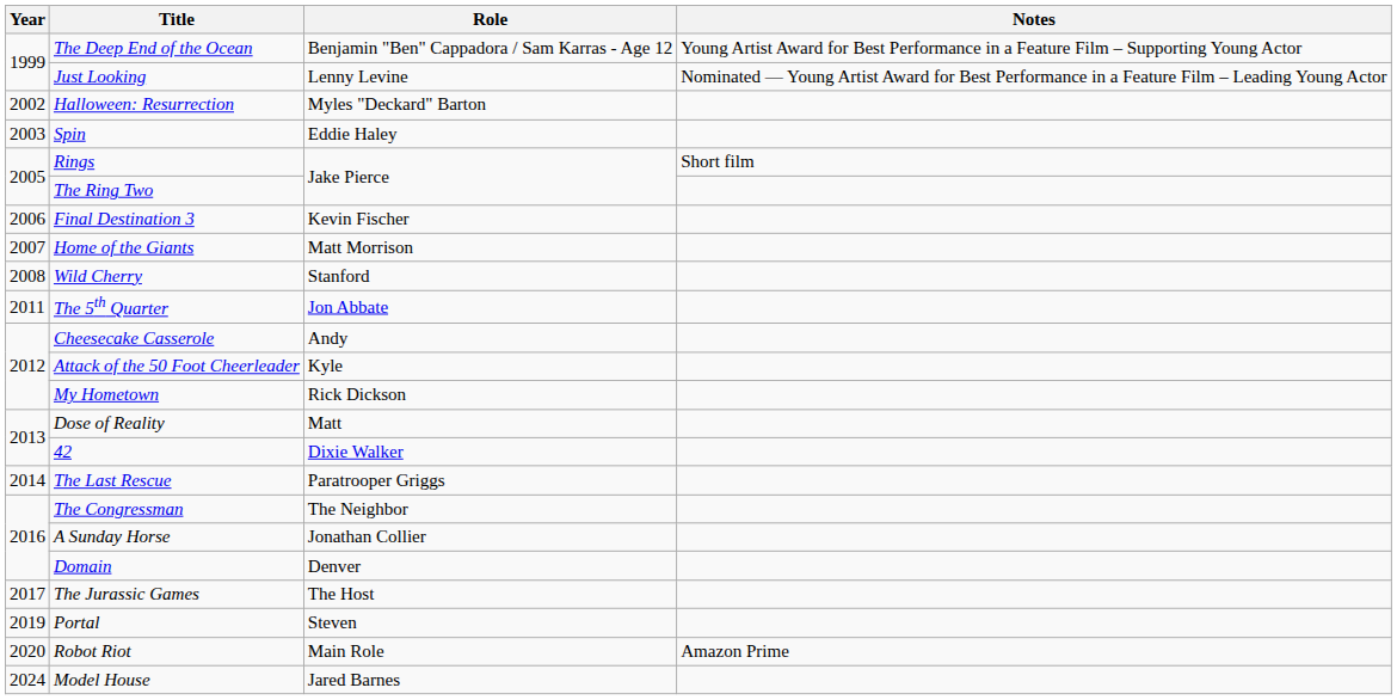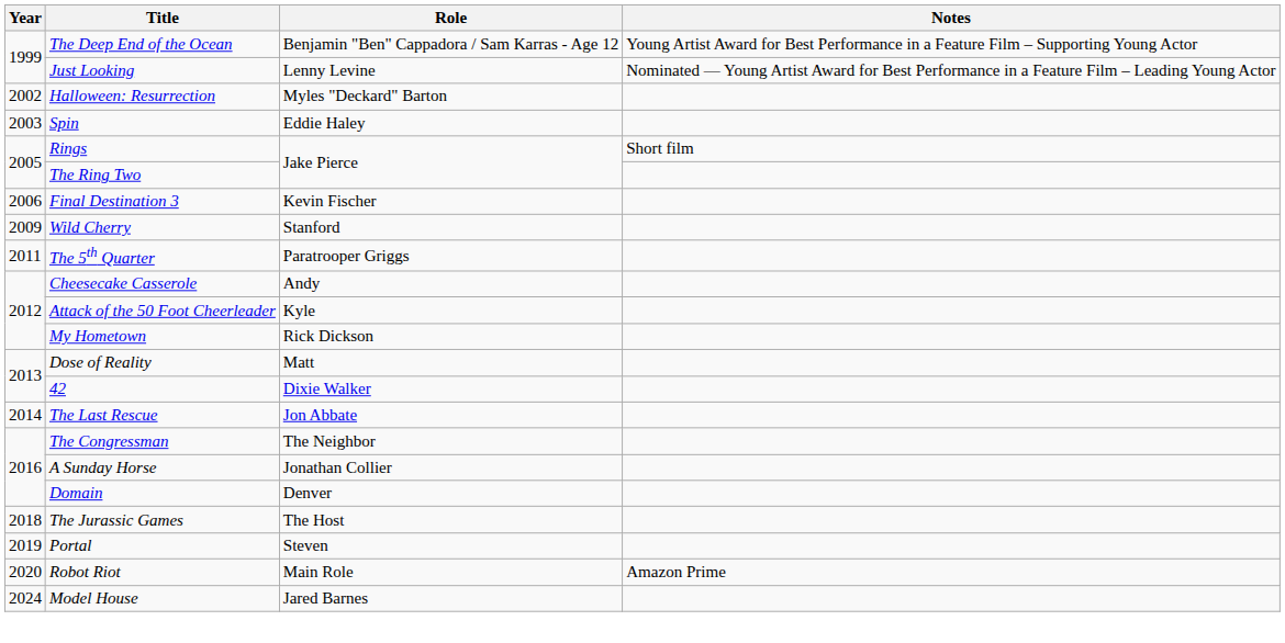- row: 2007 | Home of the Giants | Matt Morrison
Wild Cherry | Year: 2008 -> 2009
The 5th Quarter | Role: Jon Abbate -> Paratrooper Griggs
The Last Rescue | Role: Paratrooper Griggs -> Jon Abbate
The Jurassic Games | Year: 2017 -> 2018
